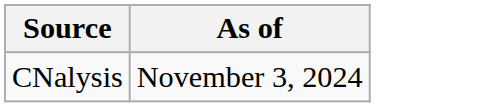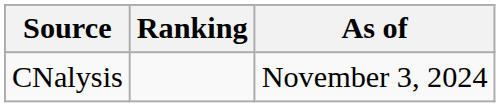+ column: Ranking
